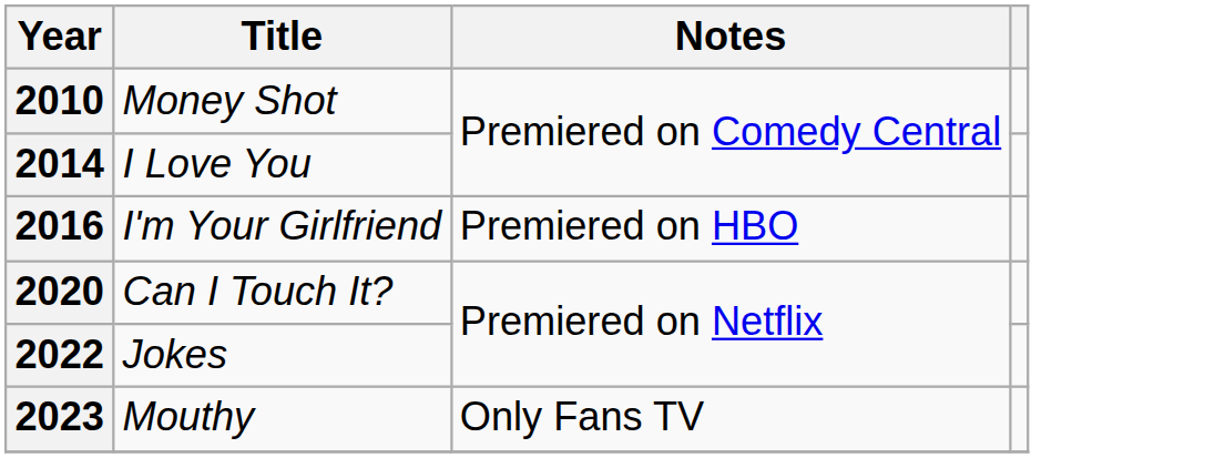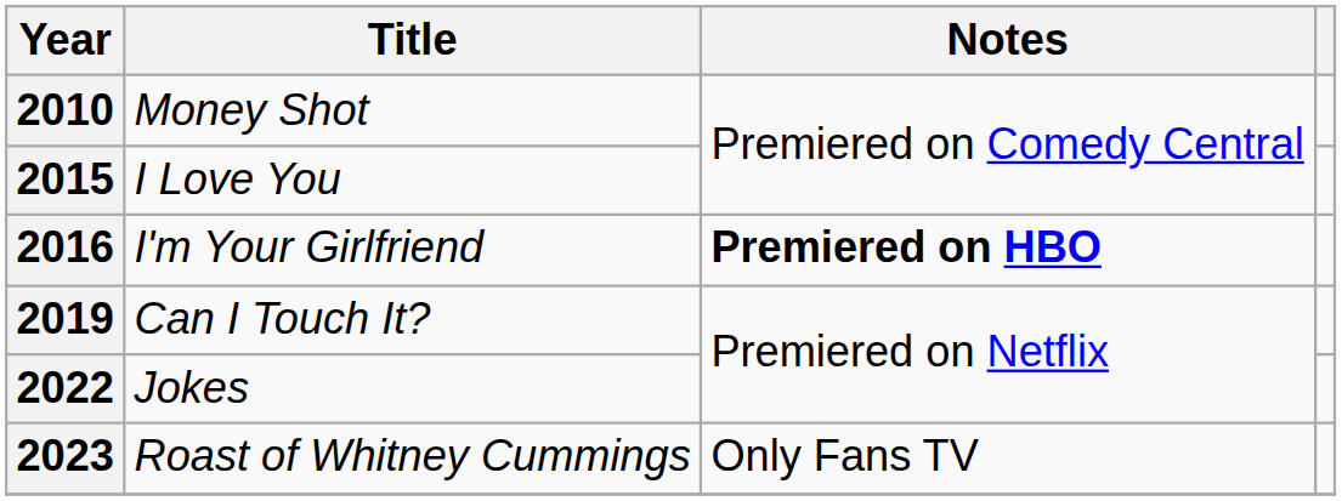I Love You | Year: 2014 -> 2015
I'm Your Girlfriend | Notes: normal -> bold
Can I Touch It? | Year: 2020 -> 2019
+ row: 2023 | Roast of Whitney Cummings | Only Fans TV
- row: 2023 | Mouthy | Only Fans TV
